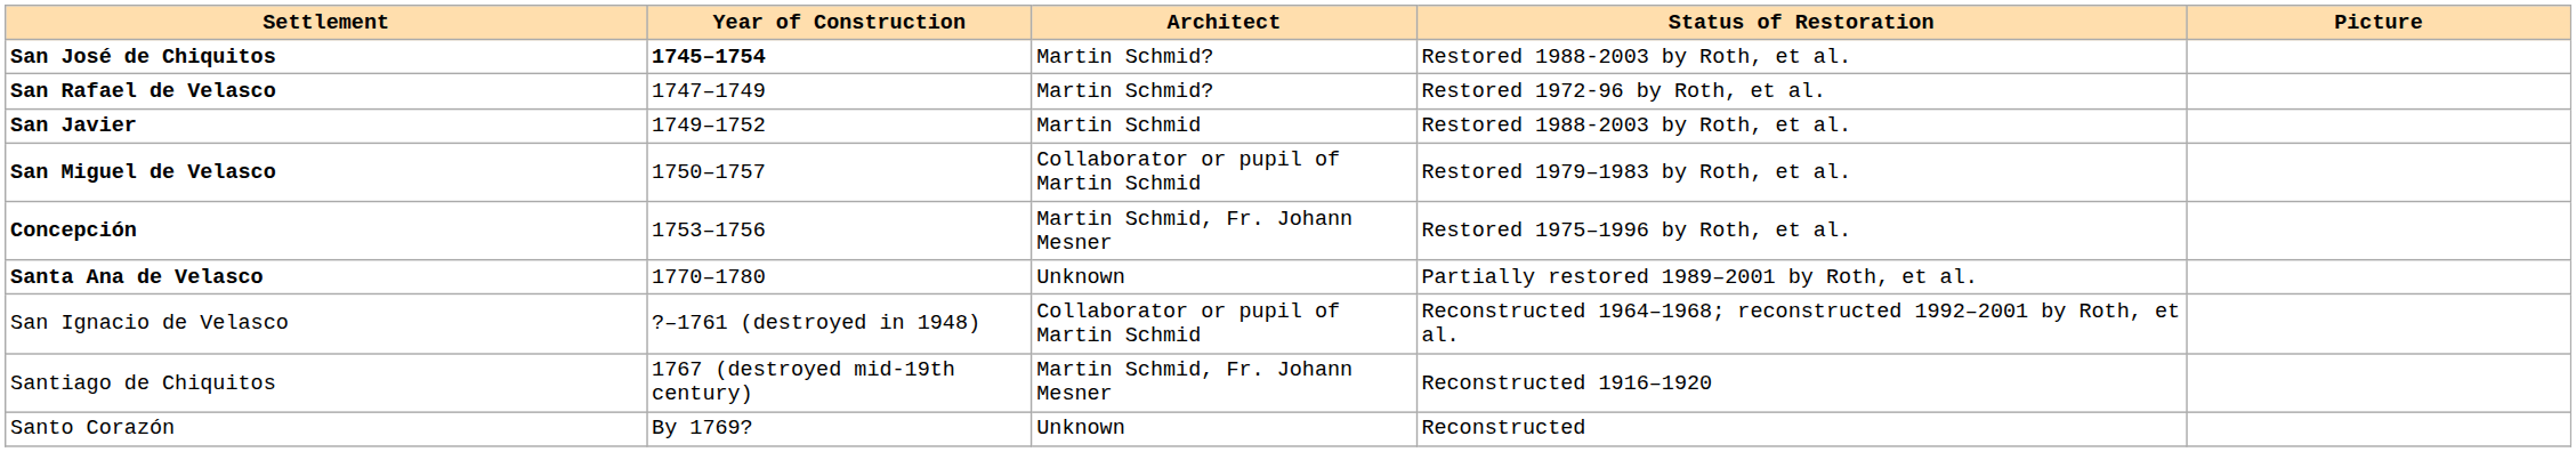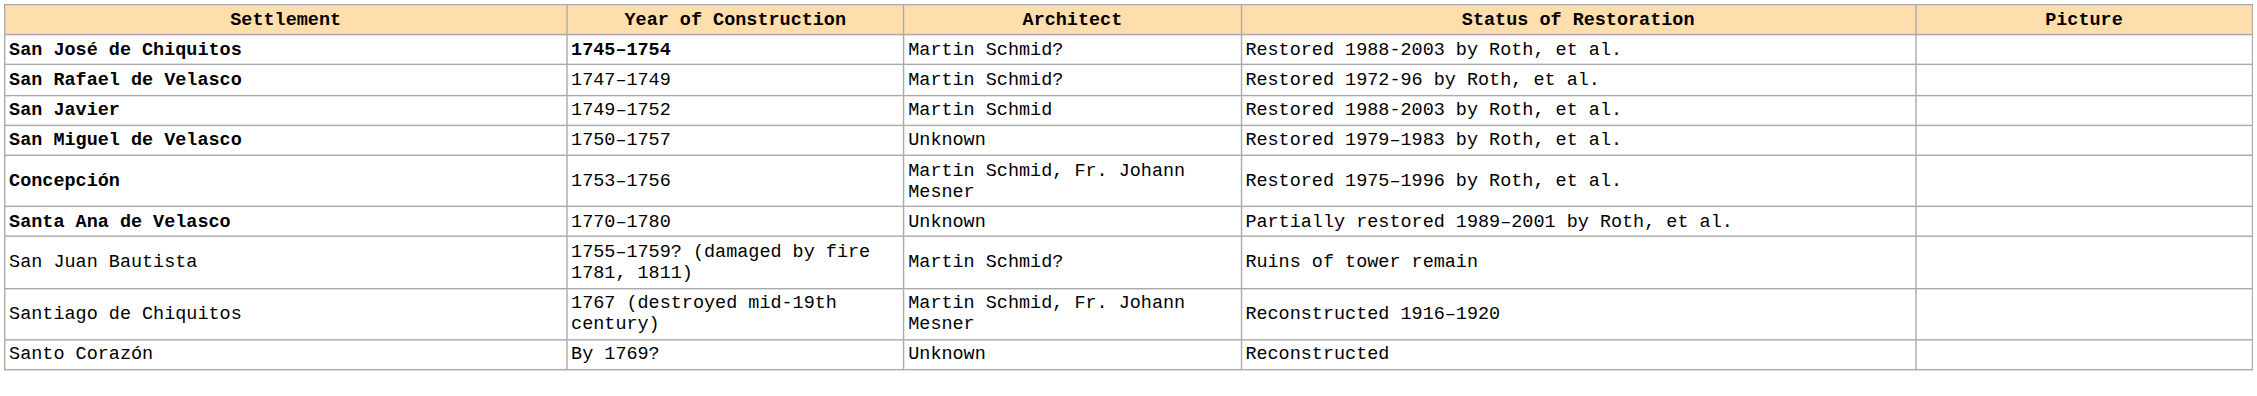San Miguel de Velasco | Architect: Collaborator or pupil of Martin Schmid -> Unknown
- row: San Ignacio de Velasco | ?–1761 (destroyed in 1948) | Collaborator or pupil of Martin Schmid | Reconstructed 1964–1968; reconstructed 1992–2001 by Roth, et al.
+ row: San Juan Bautista | 1755–1759? (damaged by fire 1781, 1811) | Martin Schmid? | Ruins of tower remain
